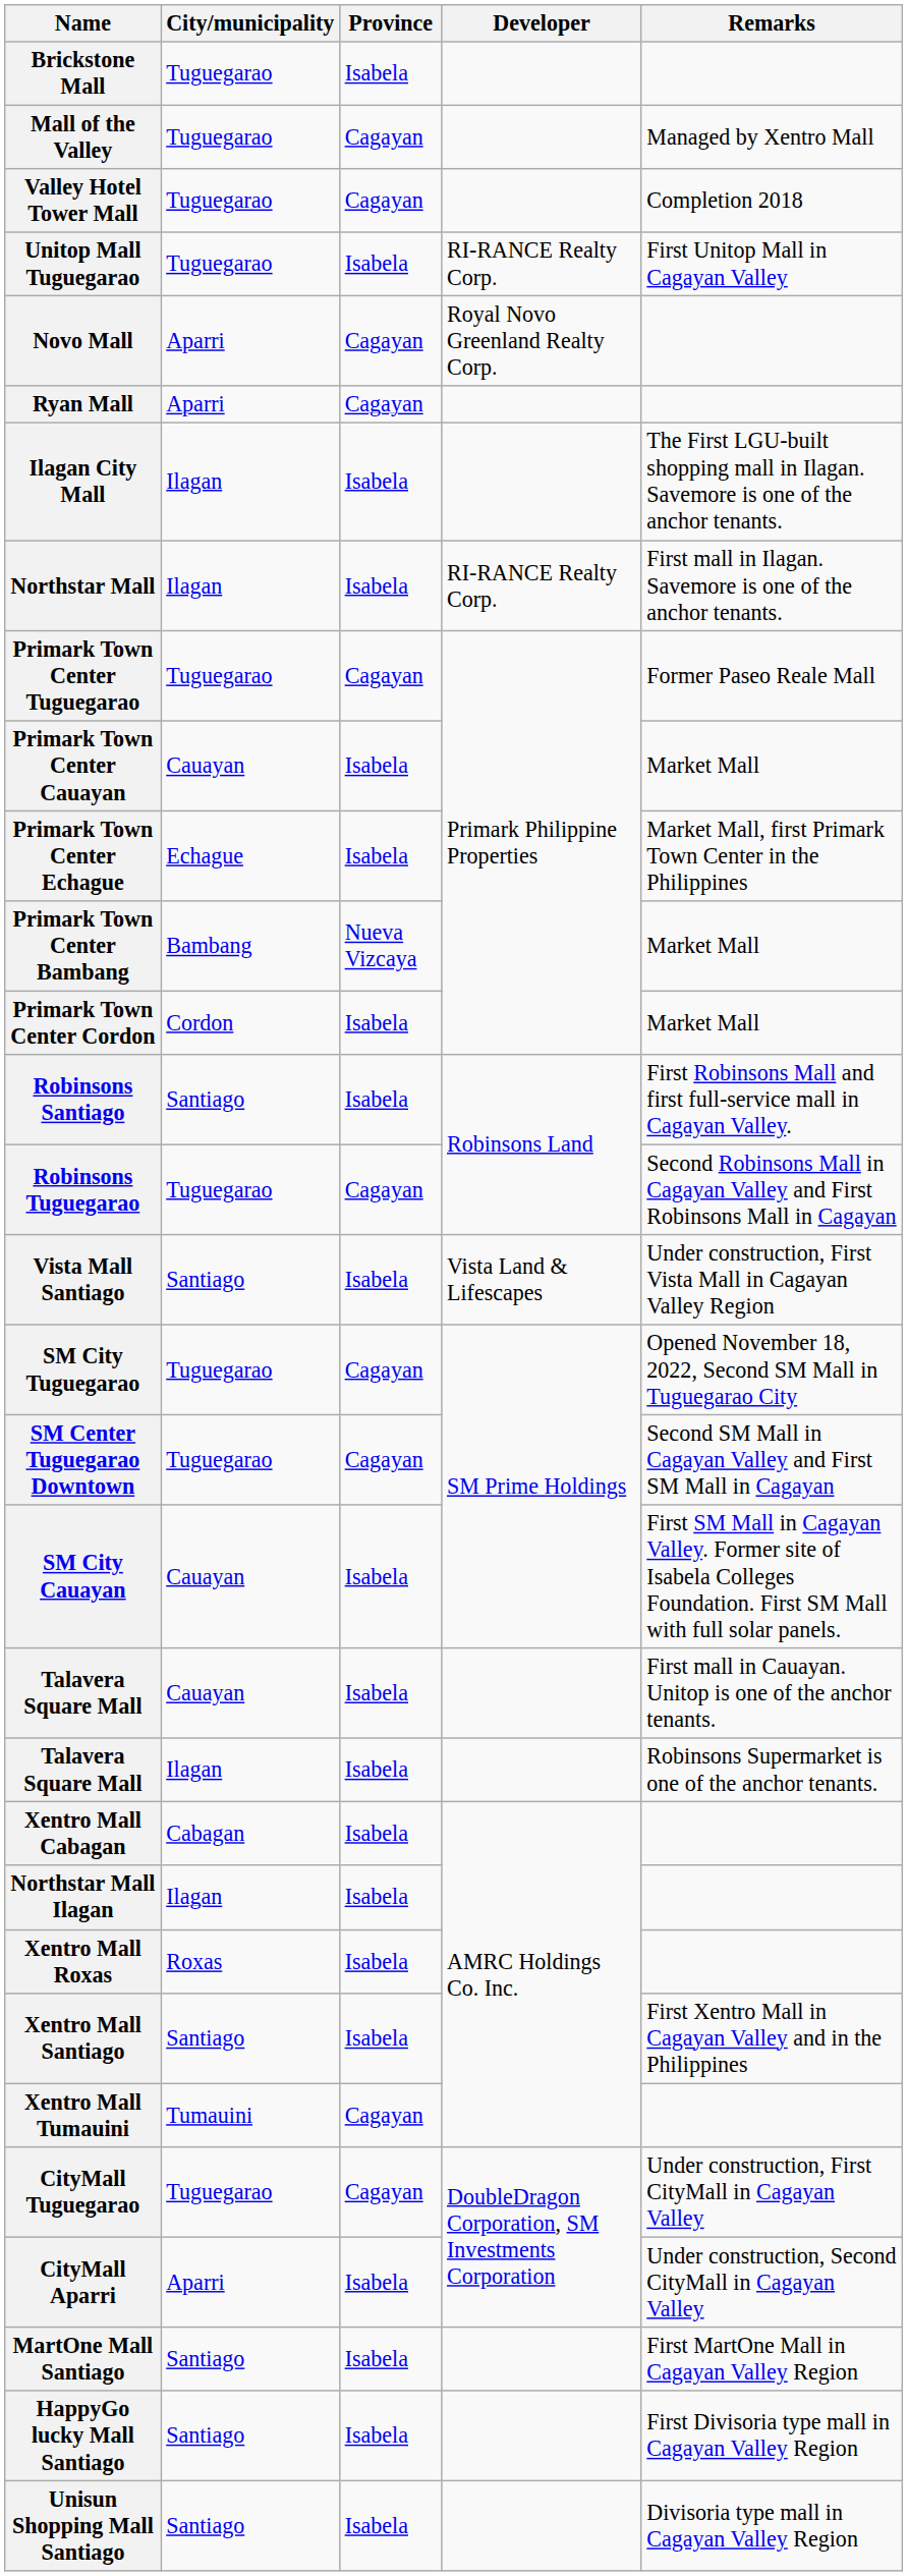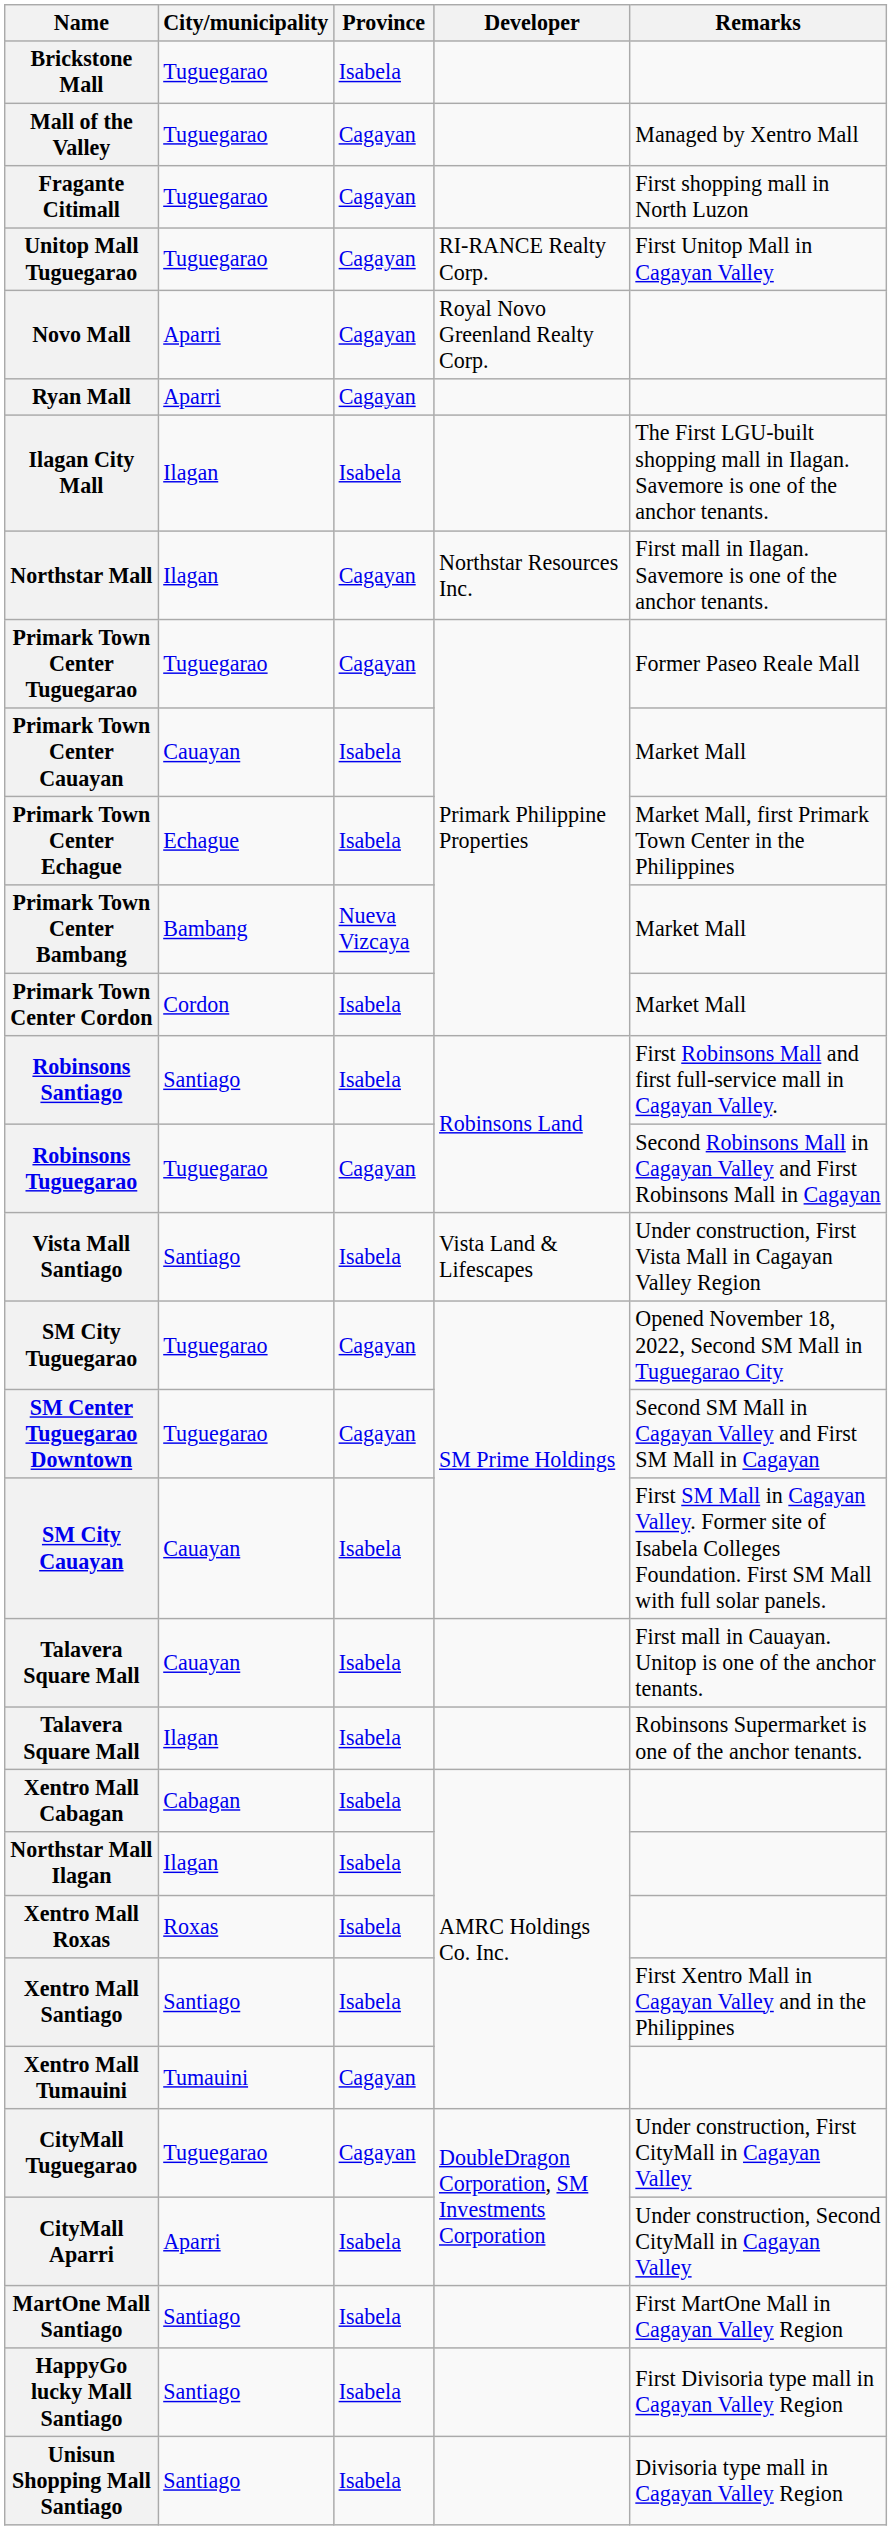+ row: Fragante Citimall | Tuguegarao | Cagayan | First shopping mall in North Luzon
- row: Valley Hotel Tower Mall | Tuguegarao | Cagayan | Completion 2018
Unitop Mall Tuguegarao | Province: Isabela -> Cagayan
Northstar Mall | Province: Isabela -> Cagayan
Northstar Mall | Developer: RI-RANCE Realty Corp. -> Northstar Resources Inc.
